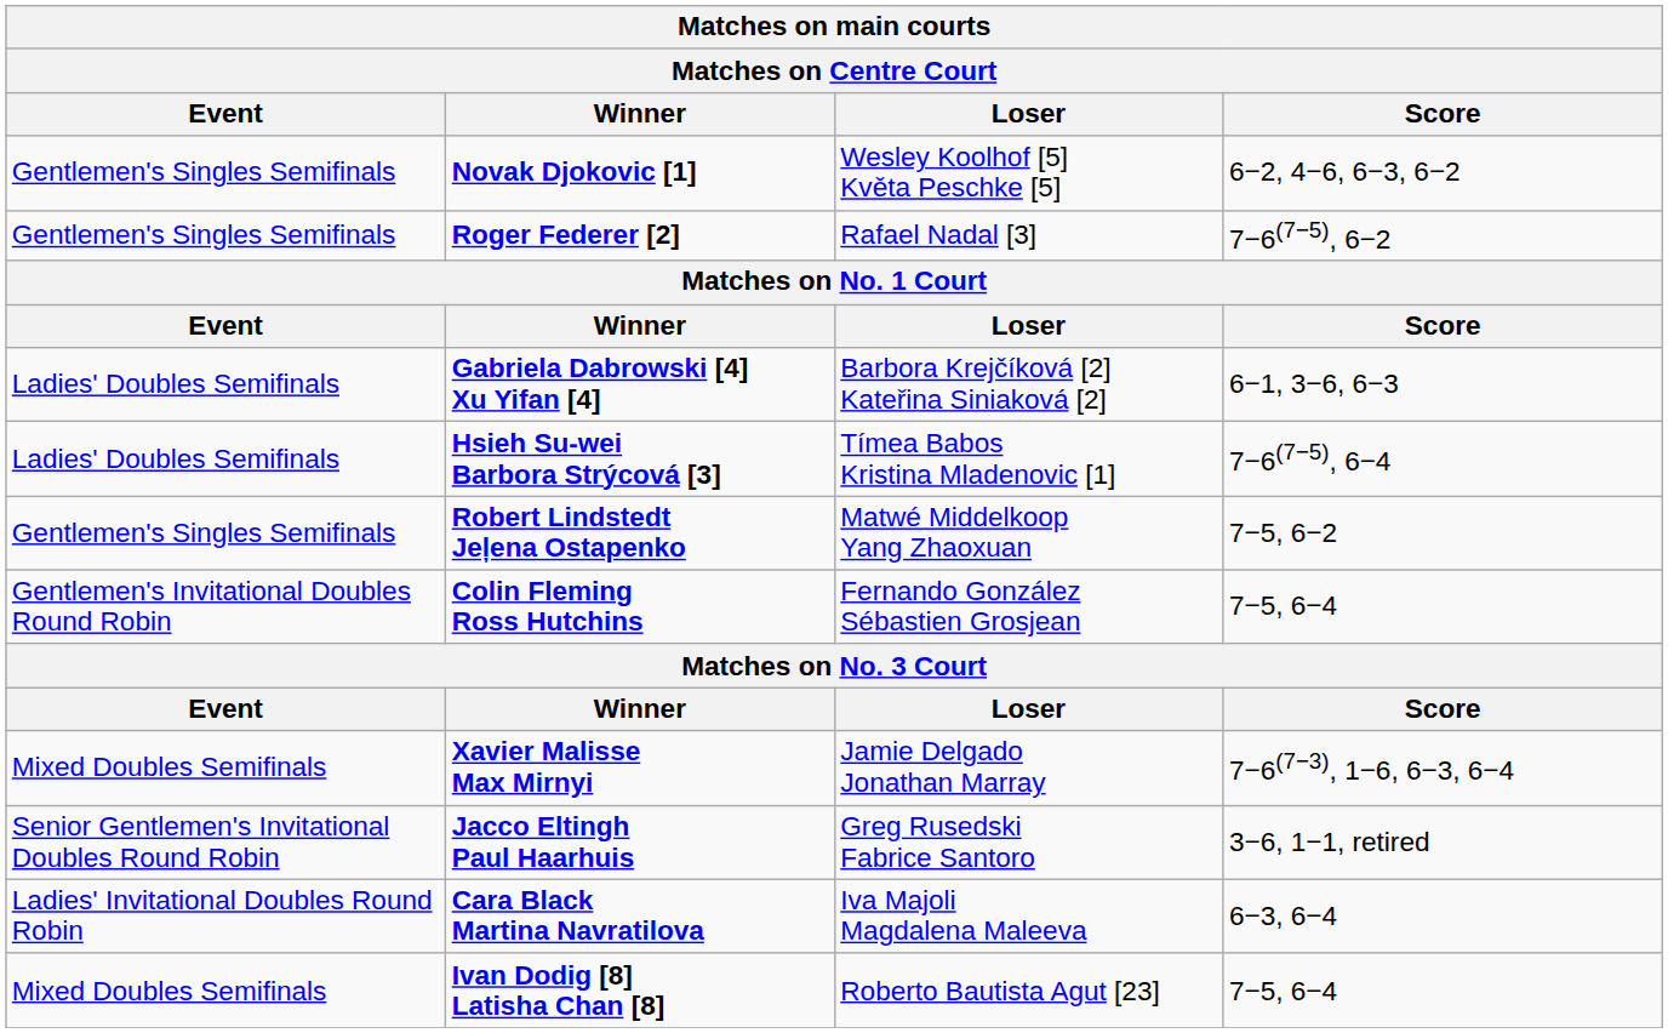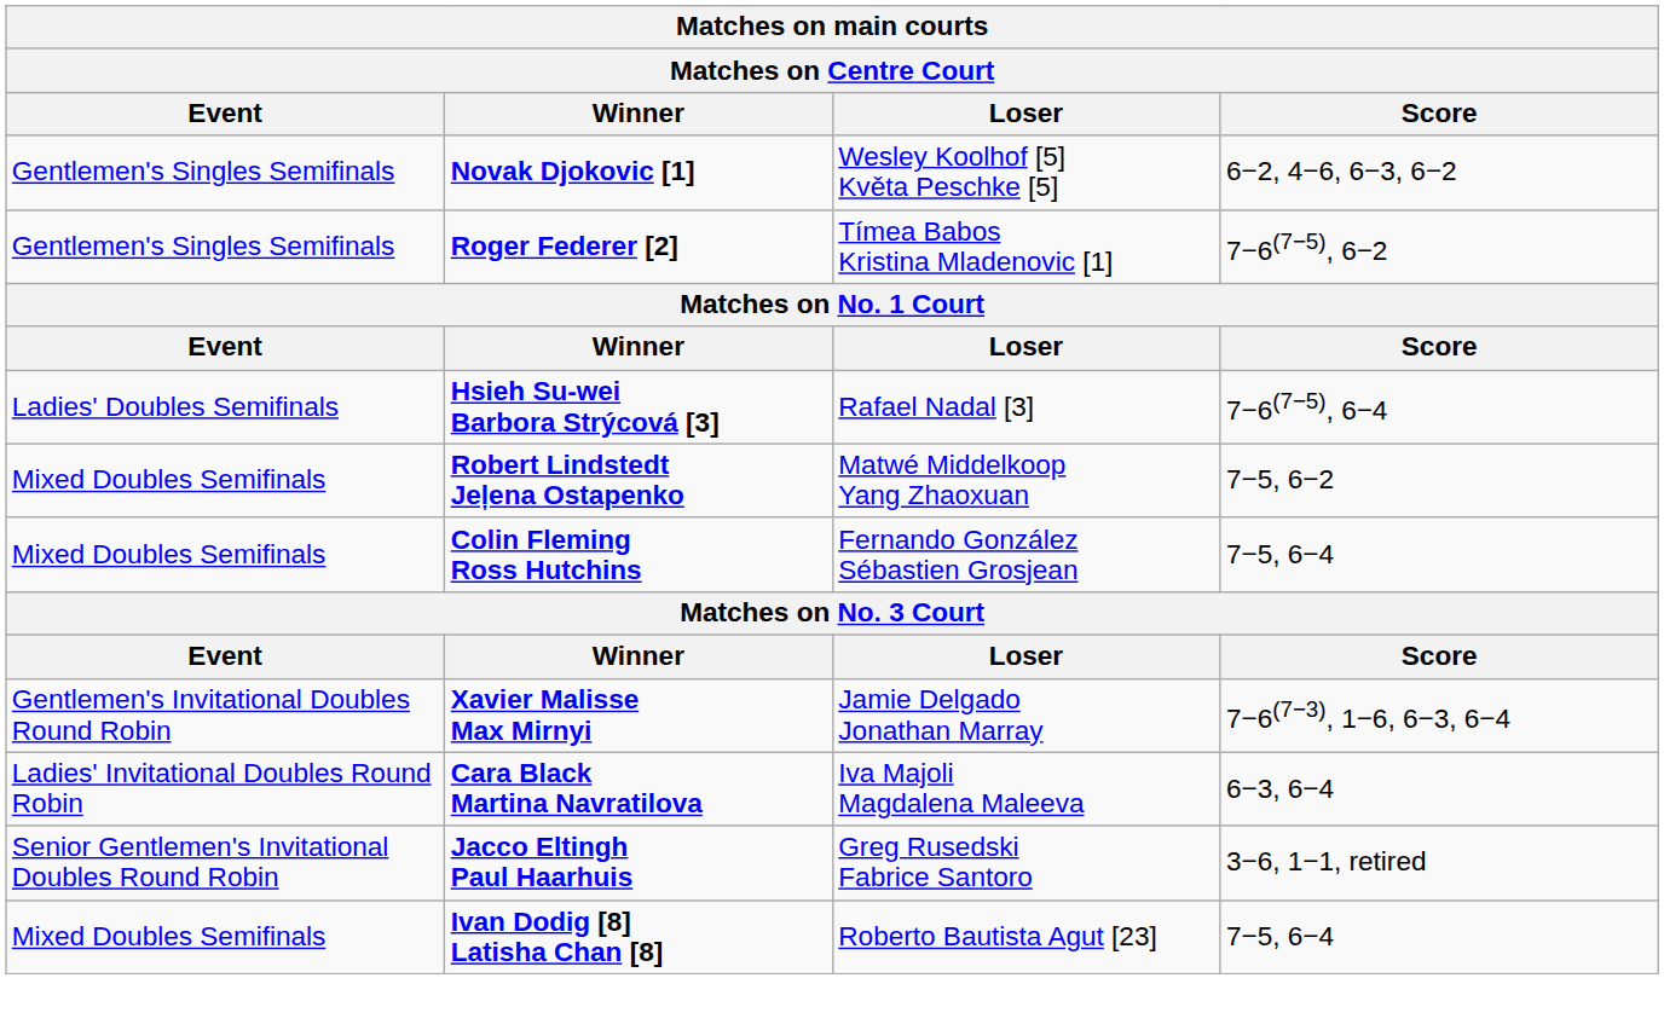Roger Federer [2] | Loser: Rafael Nadal [3] -> Tímea Babos Kristina Mladenovic [1]
- row: Ladies' Doubles Semifinals | Gabriela Dabrowski [4] Xu Yifan [4] | Barbora Krejčíková [2] Kateřina Siniaková [2] | 6−1, 3−6, 6−3
Hsieh Su-wei Barbora Strýcová [3] | Loser: Tímea Babos Kristina Mladenovic [1] -> Rafael Nadal [3]
Robert Lindstedt Jeļena Ostapenko | Event: Gentlemen's Singles Semifinals -> Mixed Doubles Semifinals
Colin Fleming Ross Hutchins | Event: Gentlemen's Invitational Doubles Round Robin -> Mixed Doubles Semifinals
Xavier Malisse Max Mirnyi | Event: Mixed Doubles Semifinals -> Gentlemen's Invitational Doubles Round Robin
rows swapped: Jacco Eltingh Paul Haarhuis <-> Cara Black Martina Navratilova
